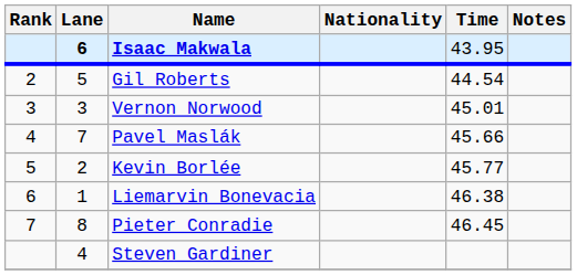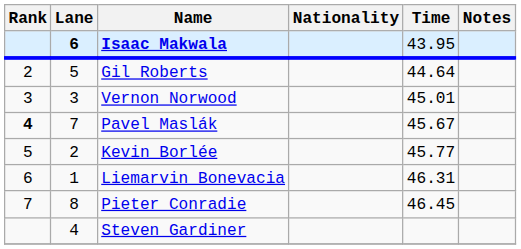Gil Roberts | Time: 44.54 -> 44.64
Pavel Maslák | Rank: normal -> bold
Pavel Maslák | Time: 45.66 -> 45.67
Liemarvin Bonevacia | Time: 46.38 -> 46.31
